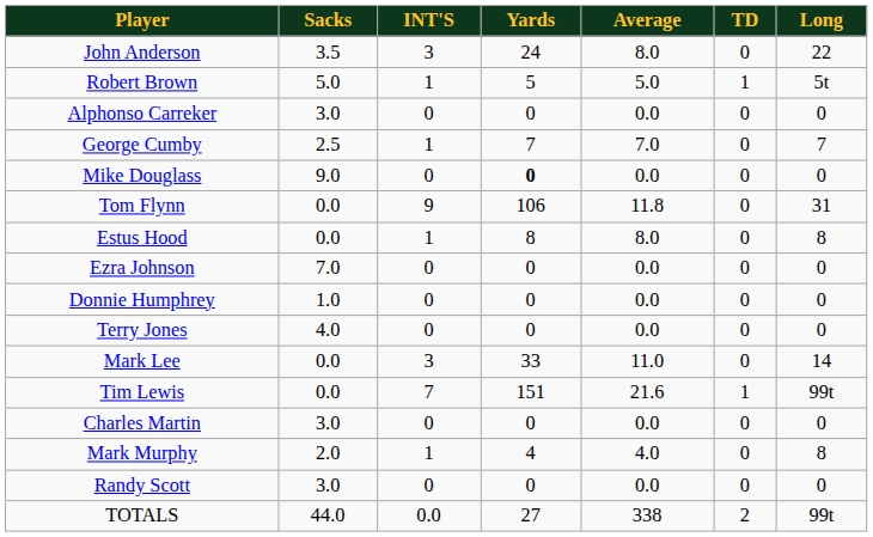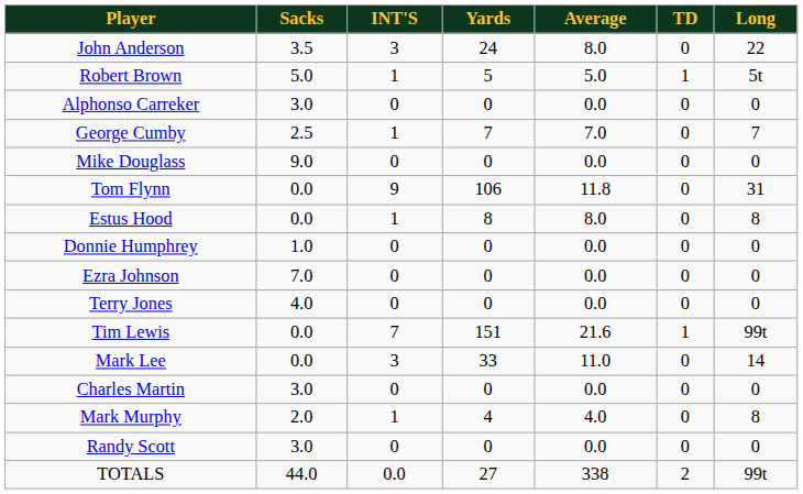Mike Douglass | Yards: bold -> normal
rows swapped: Donnie Humphrey <-> Ezra Johnson
rows swapped: Mark Lee <-> Tim Lewis
